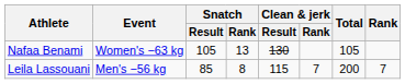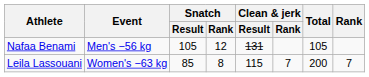Nafaa Benami | Event: Women's −63 kg -> Men's −56 kg
Nafaa Benami | Snatch / Rank: 13 -> 12
Nafaa Benami | Clean & jerk / Result: 130 -> 131
Leila Lassouani | Event: Men's −56 kg -> Women's −63 kg
